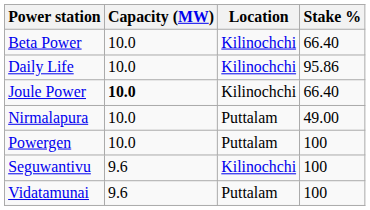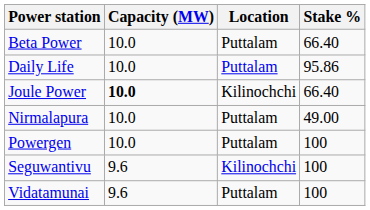Beta Power | Location: Kilinochchi -> Puttalam
Daily Life | Location: Kilinochchi -> Puttalam
